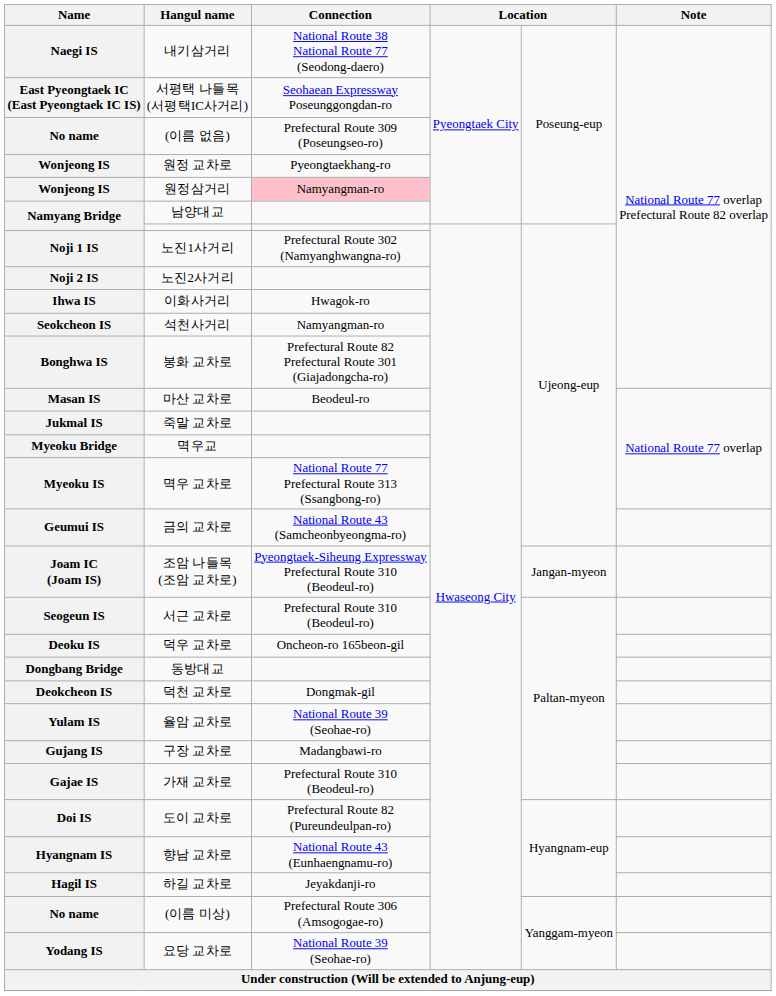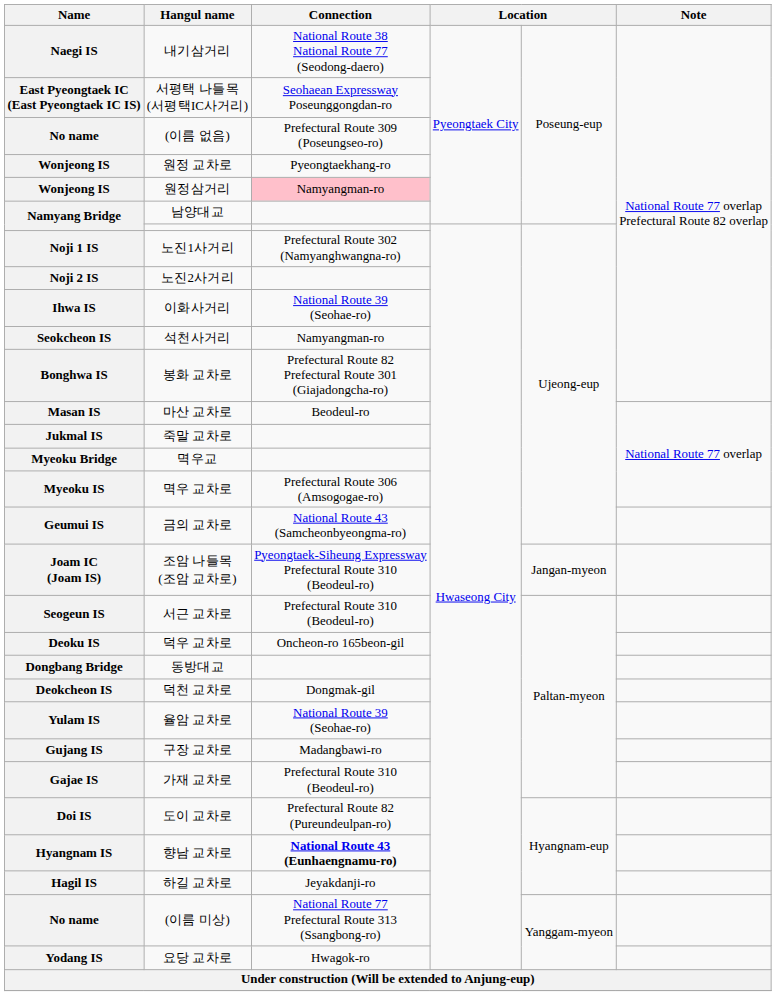Ihwa IS | Connection: Hwagok-ro -> National Route 39 (Seohae-ro)
Myeoku IS | Connection: National Route 77 Prefectural Route 313 (Ssangbong-ro) -> Prefectural Route 306 (Amsogogae-ro)
Hyangnam IS | Connection: normal -> bold
No name / (이름 미상) | Connection: Prefectural Route 306 (Amsogogae-ro) -> National Route 77 Prefectural Route 313 (Ssangbong-ro)
Yodang IS | Connection: National Route 39 (Seohae-ro) -> Hwagok-ro
